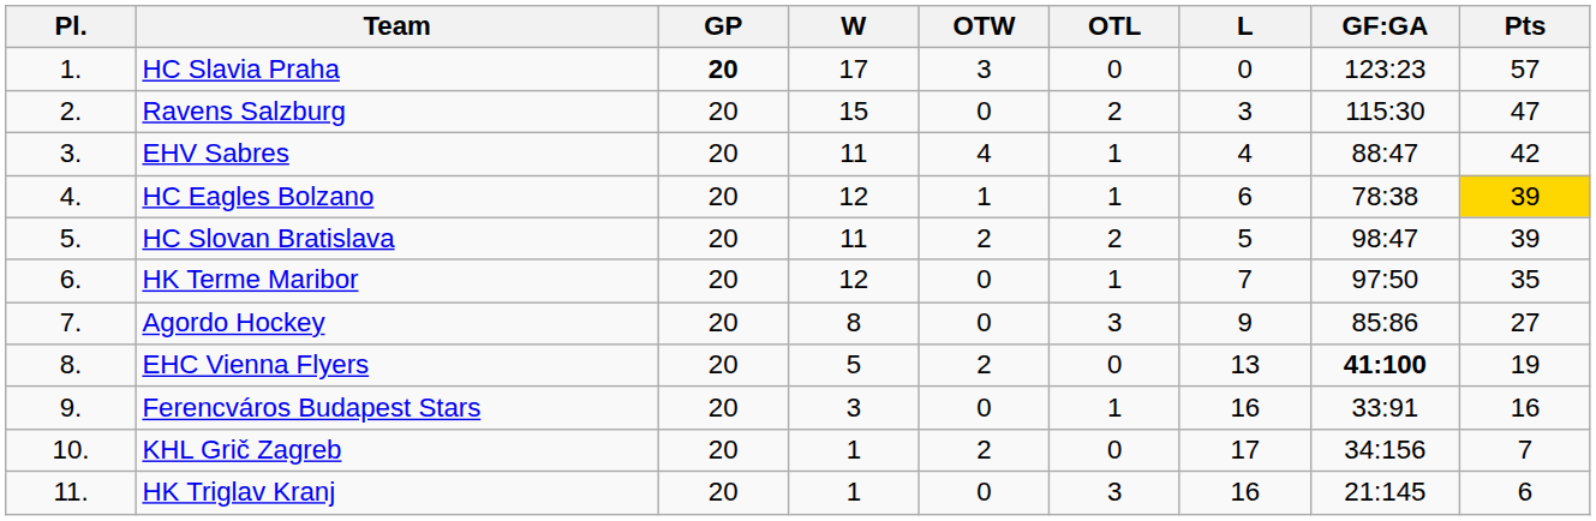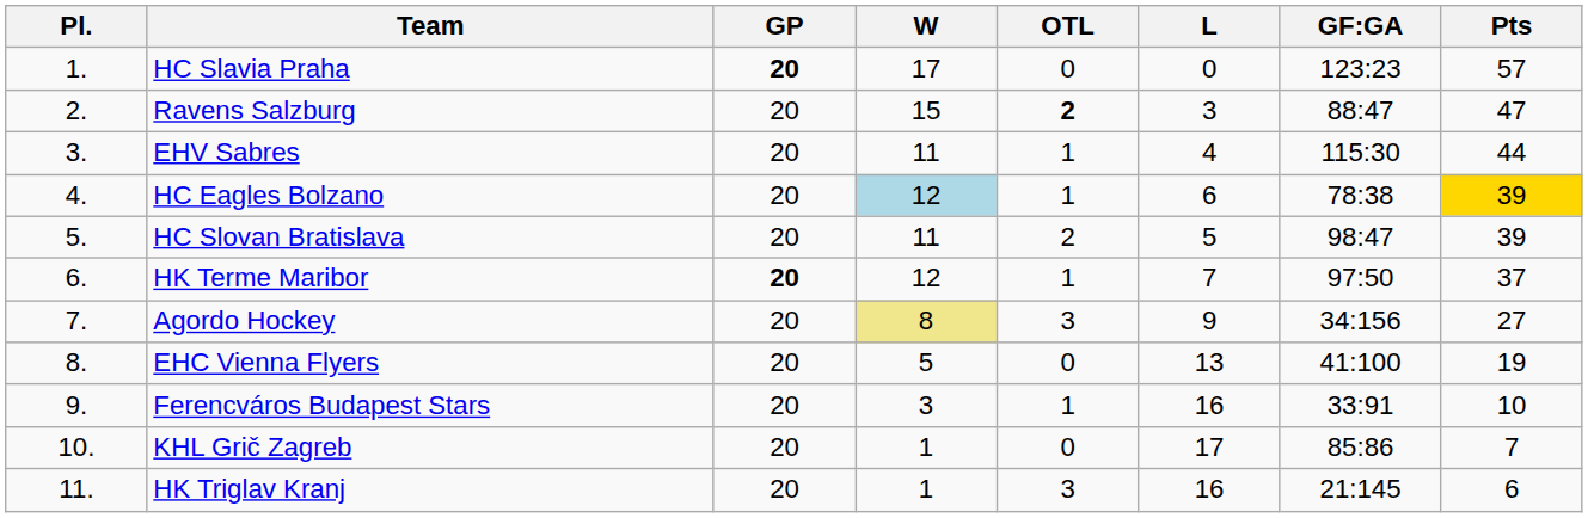- column: OTW | 3 | 0 | 4 | 1 | 2 | 0 | 0 | 2 | 0 | 2 | 0
Ravens Salzburg | OTL: normal -> bold
Ravens Salzburg | GF:GA: 115:30 -> 88:47
EHV Sabres | GF:GA: 88:47 -> 115:30
EHV Sabres | Pts: 42 -> 44
HC Eagles Bolzano | W: no background -> lightblue background
HK Terme Maribor | GP: normal -> bold
HK Terme Maribor | Pts: 35 -> 37
Agordo Hockey | W: no background -> khaki background
Agordo Hockey | GF:GA: 85:86 -> 34:156
EHC Vienna Flyers | GF:GA: bold -> normal
Ferencváros Budapest Stars | Pts: 16 -> 10
KHL Grič Zagreb | GF:GA: 34:156 -> 85:86
